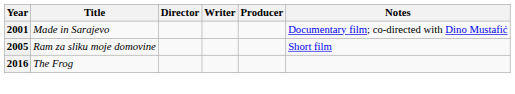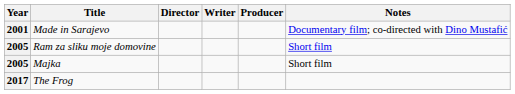+ row: 2005 | Majka | Short film
The Frog | Year: 2016 -> 2017
